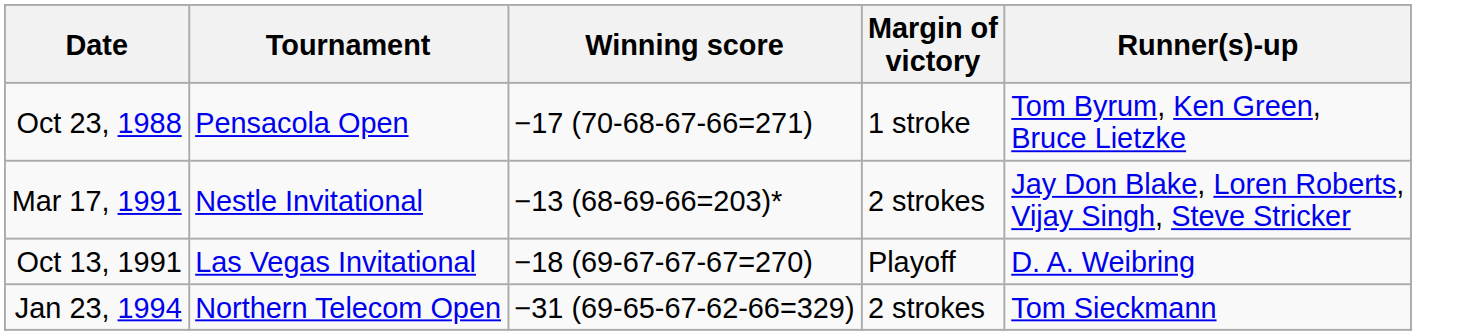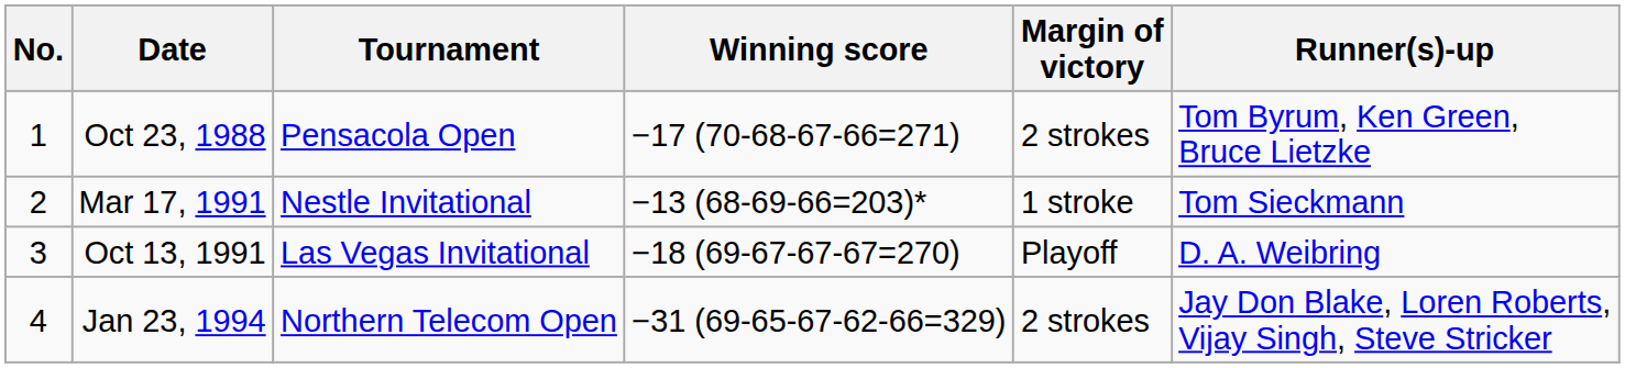+ column: No. | 1 | 2 | 3 | 4
Oct 23, 1988 | Margin of victory: 1 stroke -> 2 strokes
Mar 17, 1991 | Margin of victory: 2 strokes -> 1 stroke
Mar 17, 1991 | Runner(s)-up: Jay Don Blake, Loren Roberts, Vijay Singh, Steve Stricker -> Tom Sieckmann
Jan 23, 1994 | Runner(s)-up: Tom Sieckmann -> Jay Don Blake, Loren Roberts, Vijay Singh, Steve Stricker
